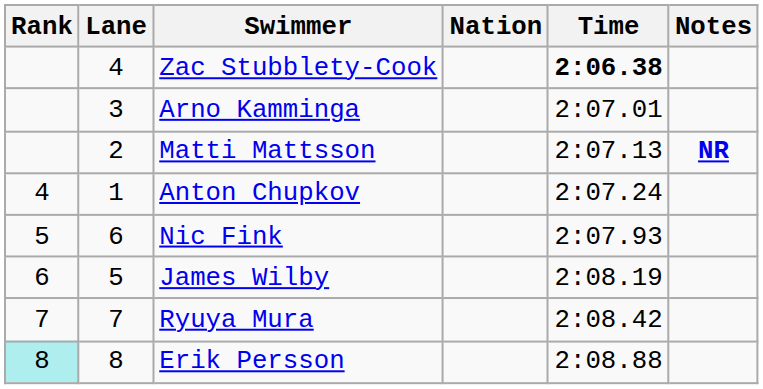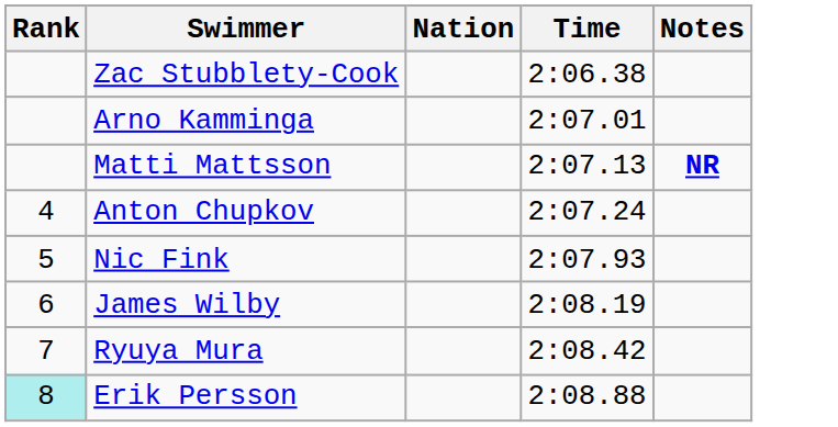- column: Lane | 4 | 3 | 2 | 1 | 6 | 5 | 7 | 8
Zac Stubblety-Cook | Time: bold -> normal
